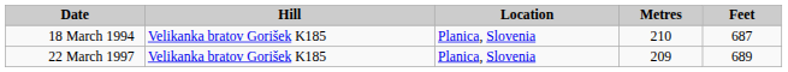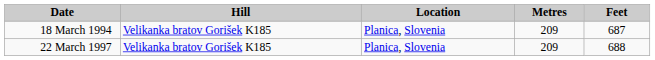18 March 1994 | Metres: 210 -> 209
22 March 1997 | Feet: 689 -> 688
